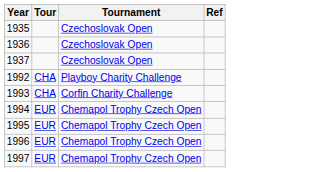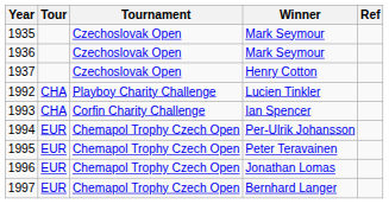+ column: Winner | Mark Seymour | Mark Seymour | Henry Cotton | Lucien Tinkler | Ian Spencer | Per-Ulrik Johansson | Peter Teravainen | Jonathan Lomas | Bernhard Langer
